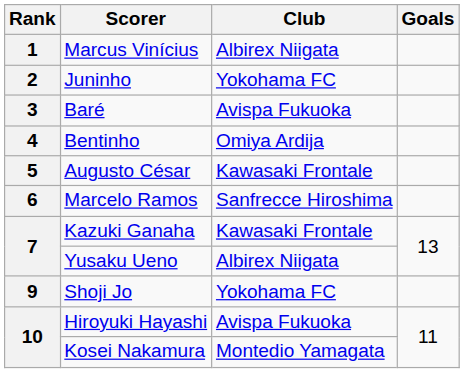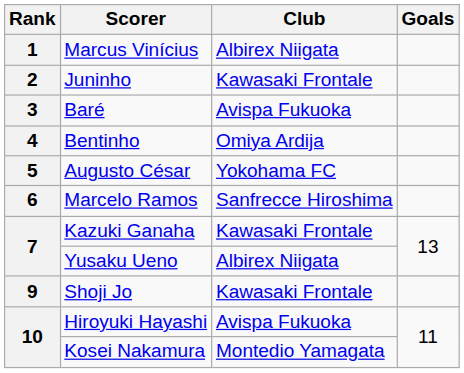Juninho | Club: Yokohama FC -> Kawasaki Frontale
Augusto César | Club: Kawasaki Frontale -> Yokohama FC
Shoji Jo | Club: Yokohama FC -> Kawasaki Frontale
